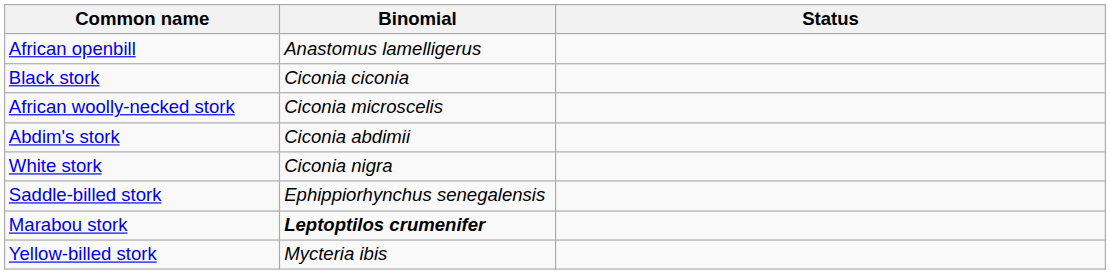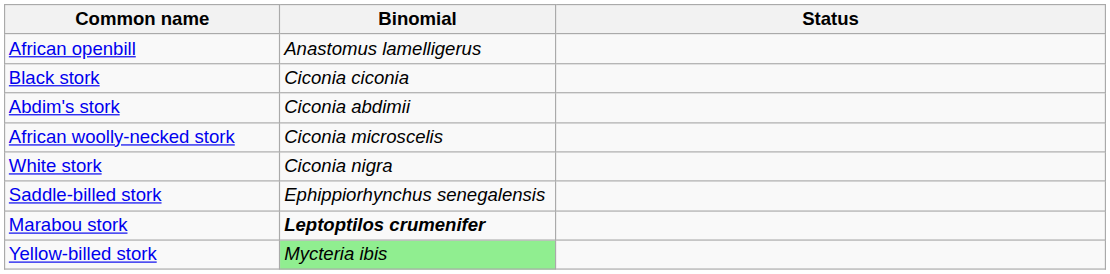rows swapped: Abdim's stork <-> African woolly-necked stork
Yellow-billed stork | Binomial: no background -> lightgreen background
